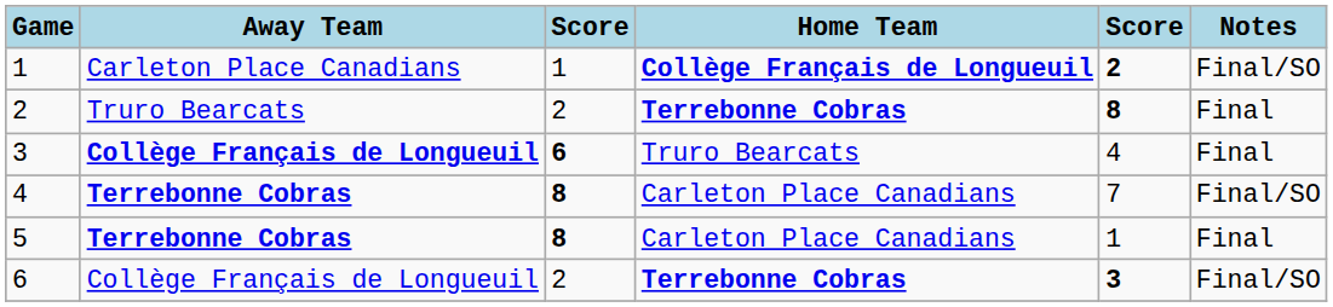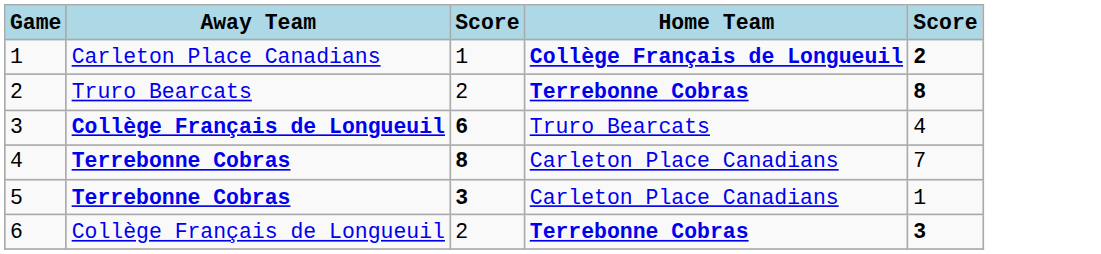- column: Notes | Final/SO | Final | Final | Final/SO | Final | Final/SO
5 | column 3: 8 -> 3
